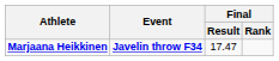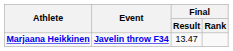Marjaana Heikkinen | Final / Result: 17.47 -> 13.47
